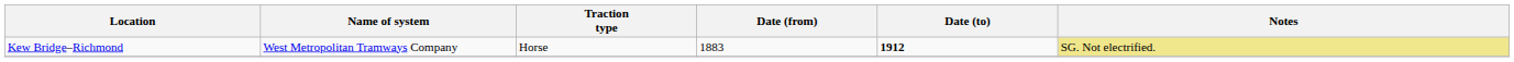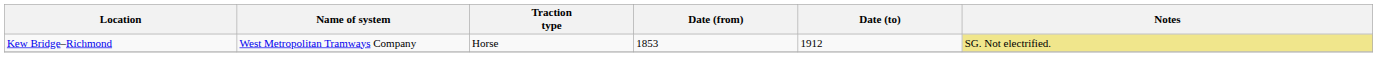Kew Bridge–Richmond | Date (from): 1883 -> 1853
Kew Bridge–Richmond | Date (to): bold -> normal
